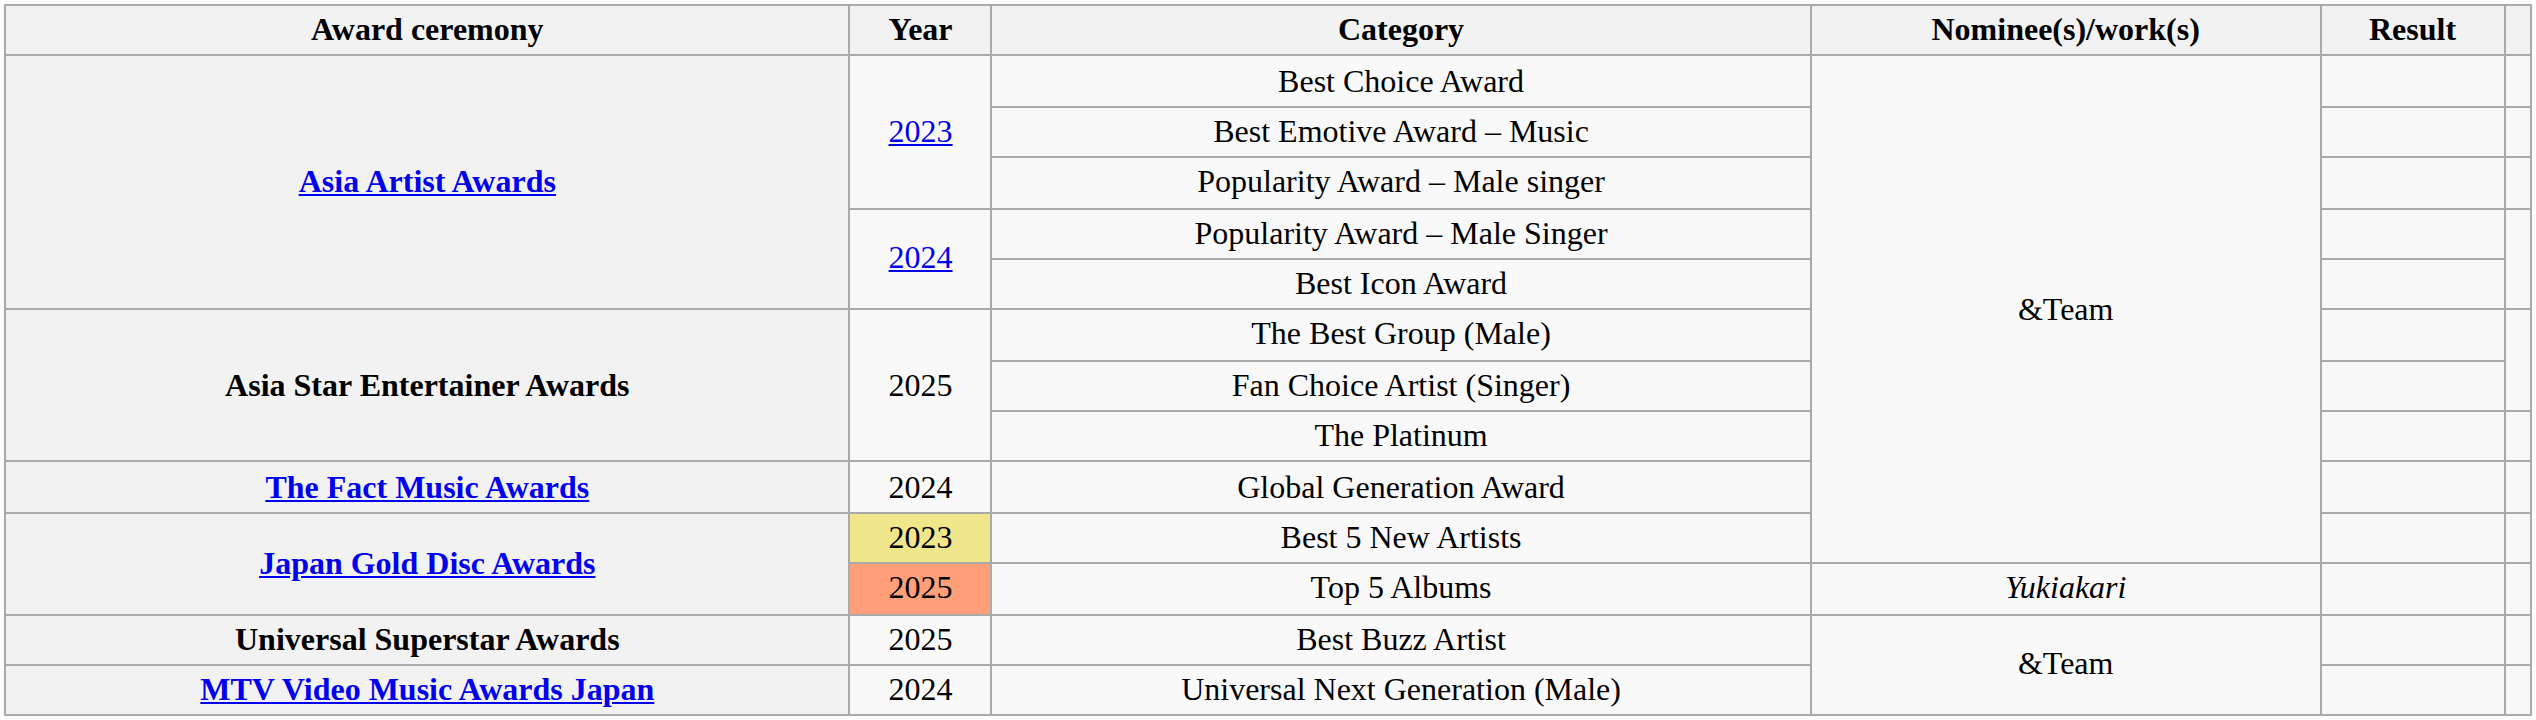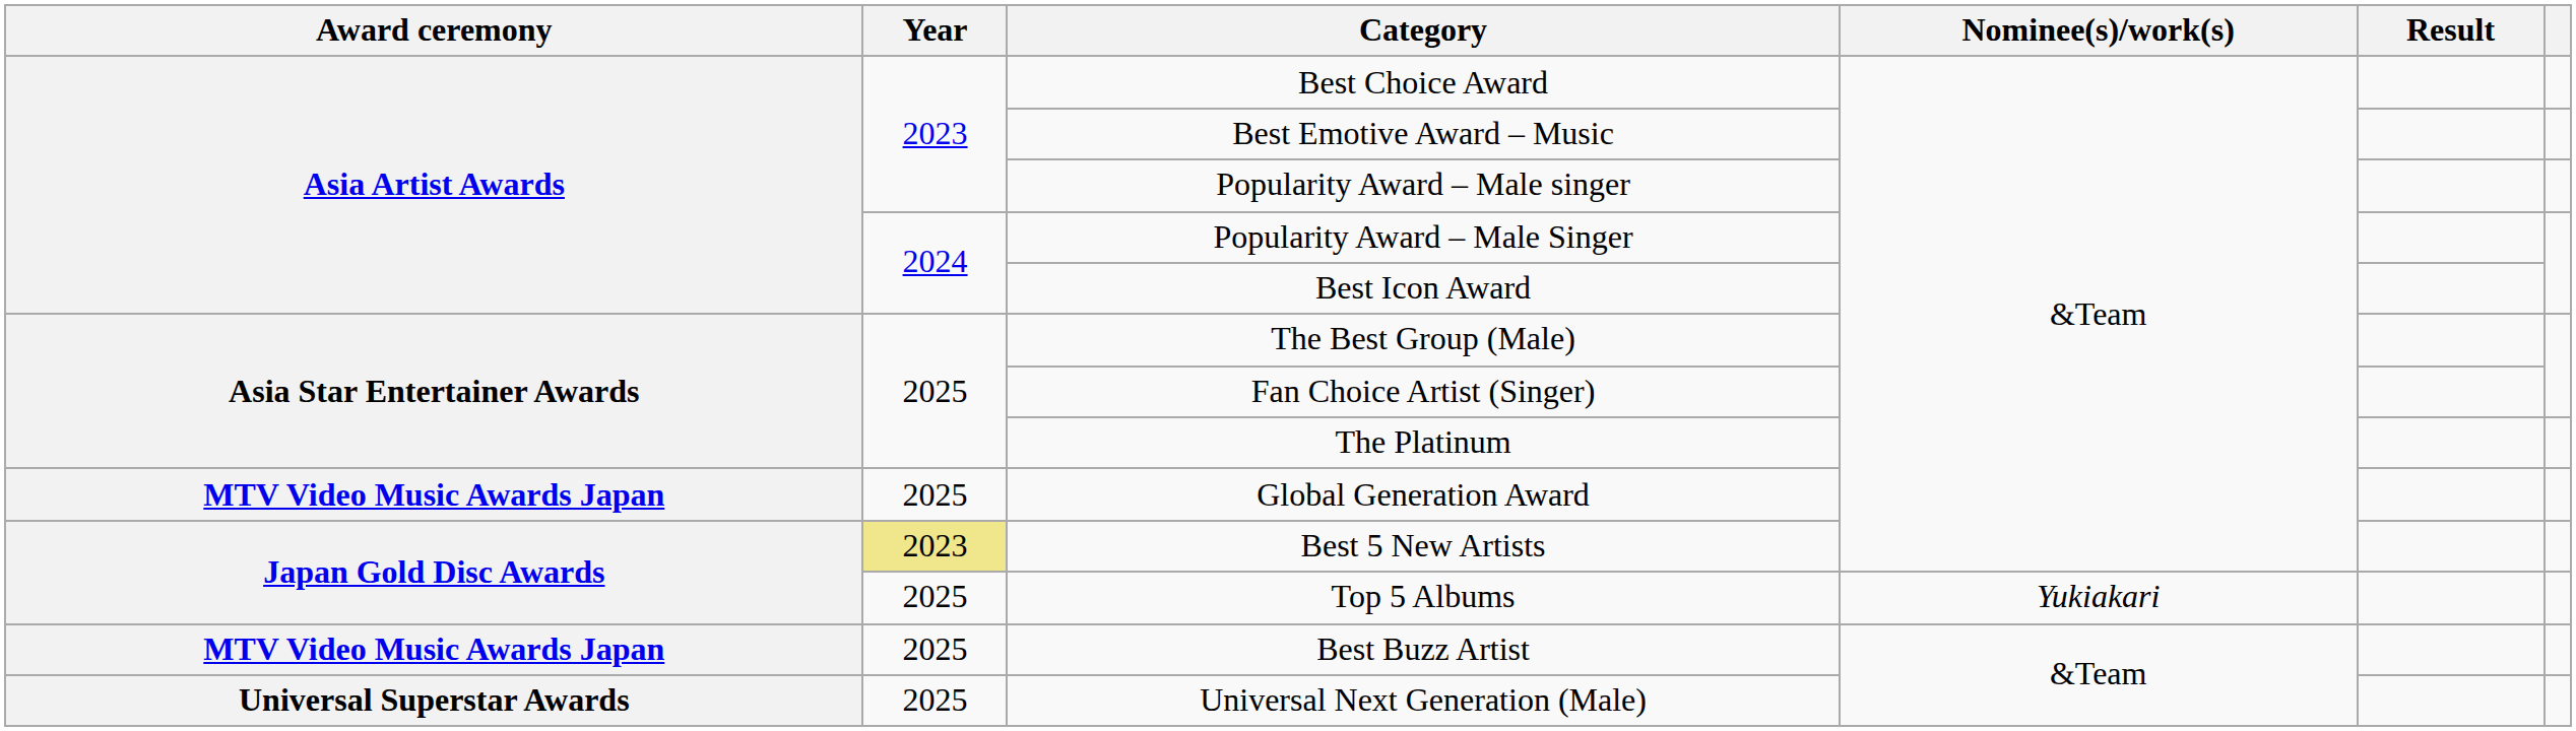Global Generation Award | Award ceremony: The Fact Music Awards -> MTV Video Music Awards Japan
Global Generation Award | Year: 2024 -> 2025
Top 5 Albums | Year: lightsalmon background -> no background
Best Buzz Artist | Award ceremony: Universal Superstar Awards -> MTV Video Music Awards Japan
Universal Next Generation (Male) | Award ceremony: MTV Video Music Awards Japan -> Universal Superstar Awards
Universal Next Generation (Male) | Year: 2024 -> 2025
